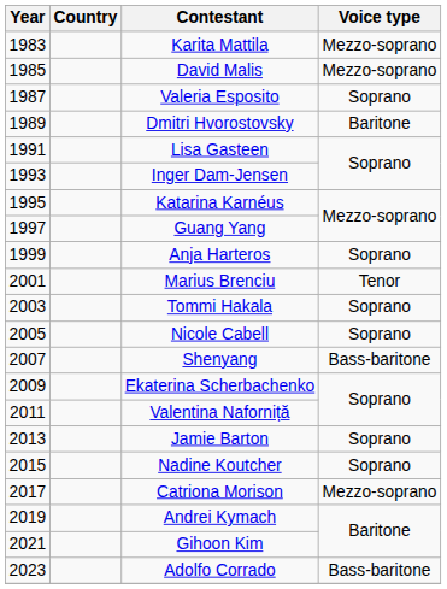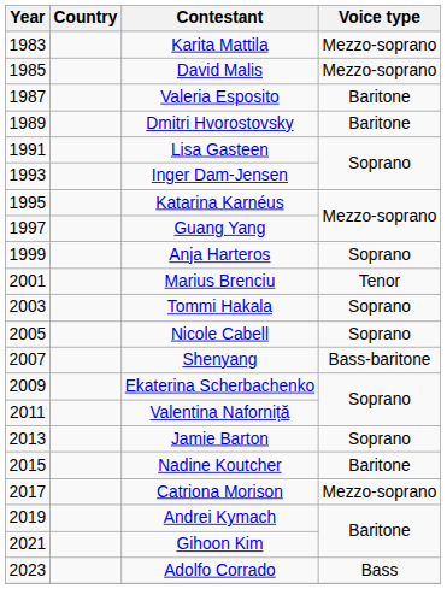Valeria Esposito | Voice type: Soprano -> Baritone
Nadine Koutcher | Voice type: Soprano -> Baritone
Adolfo Corrado | Voice type: Bass-baritone -> Bass
